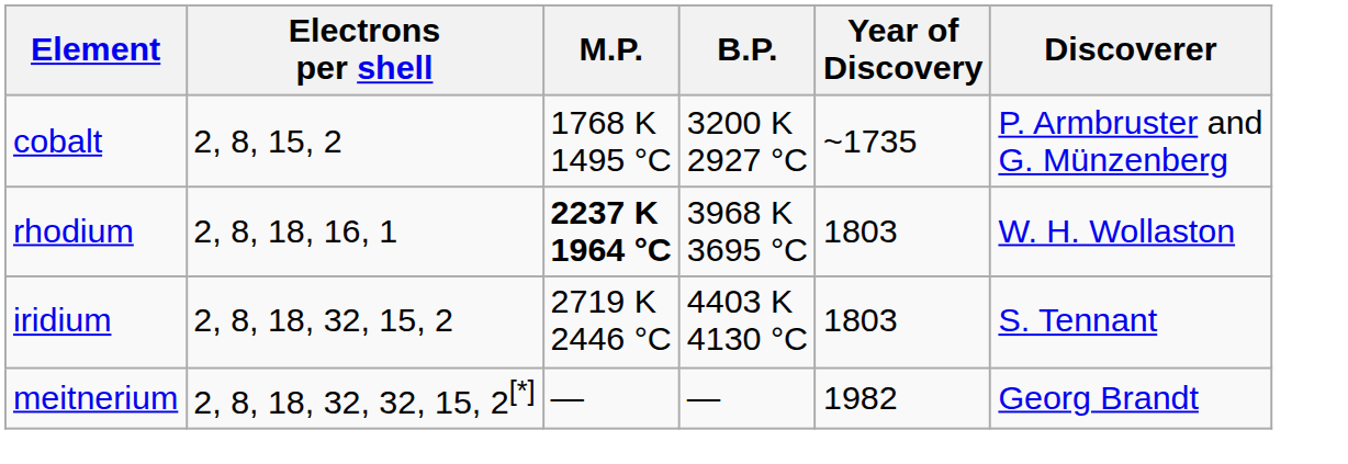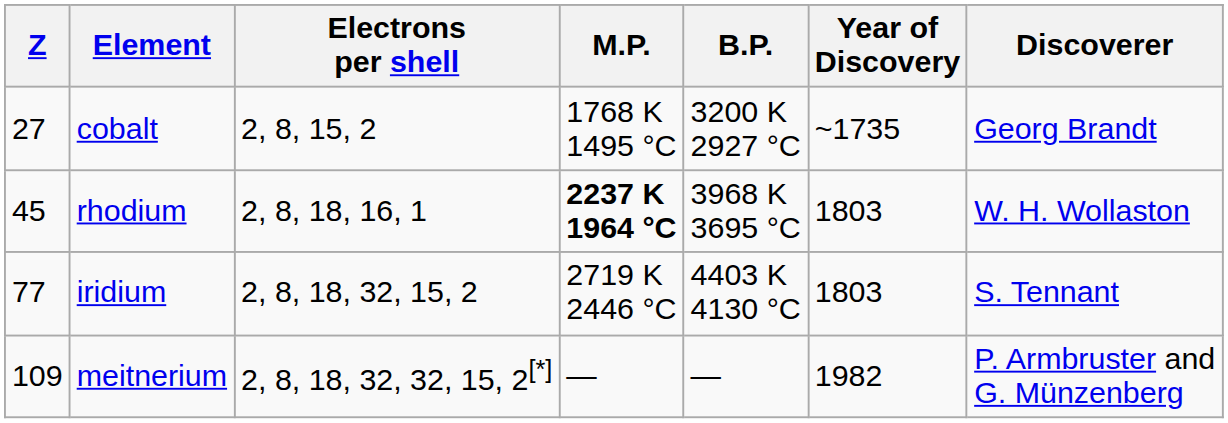+ column: Z | 27 | 45 | 77 | 109
cobalt | Discoverer: P. Armbruster and G. Münzenberg -> Georg Brandt
meitnerium | Discoverer: Georg Brandt -> P. Armbruster and G. Münzenberg
